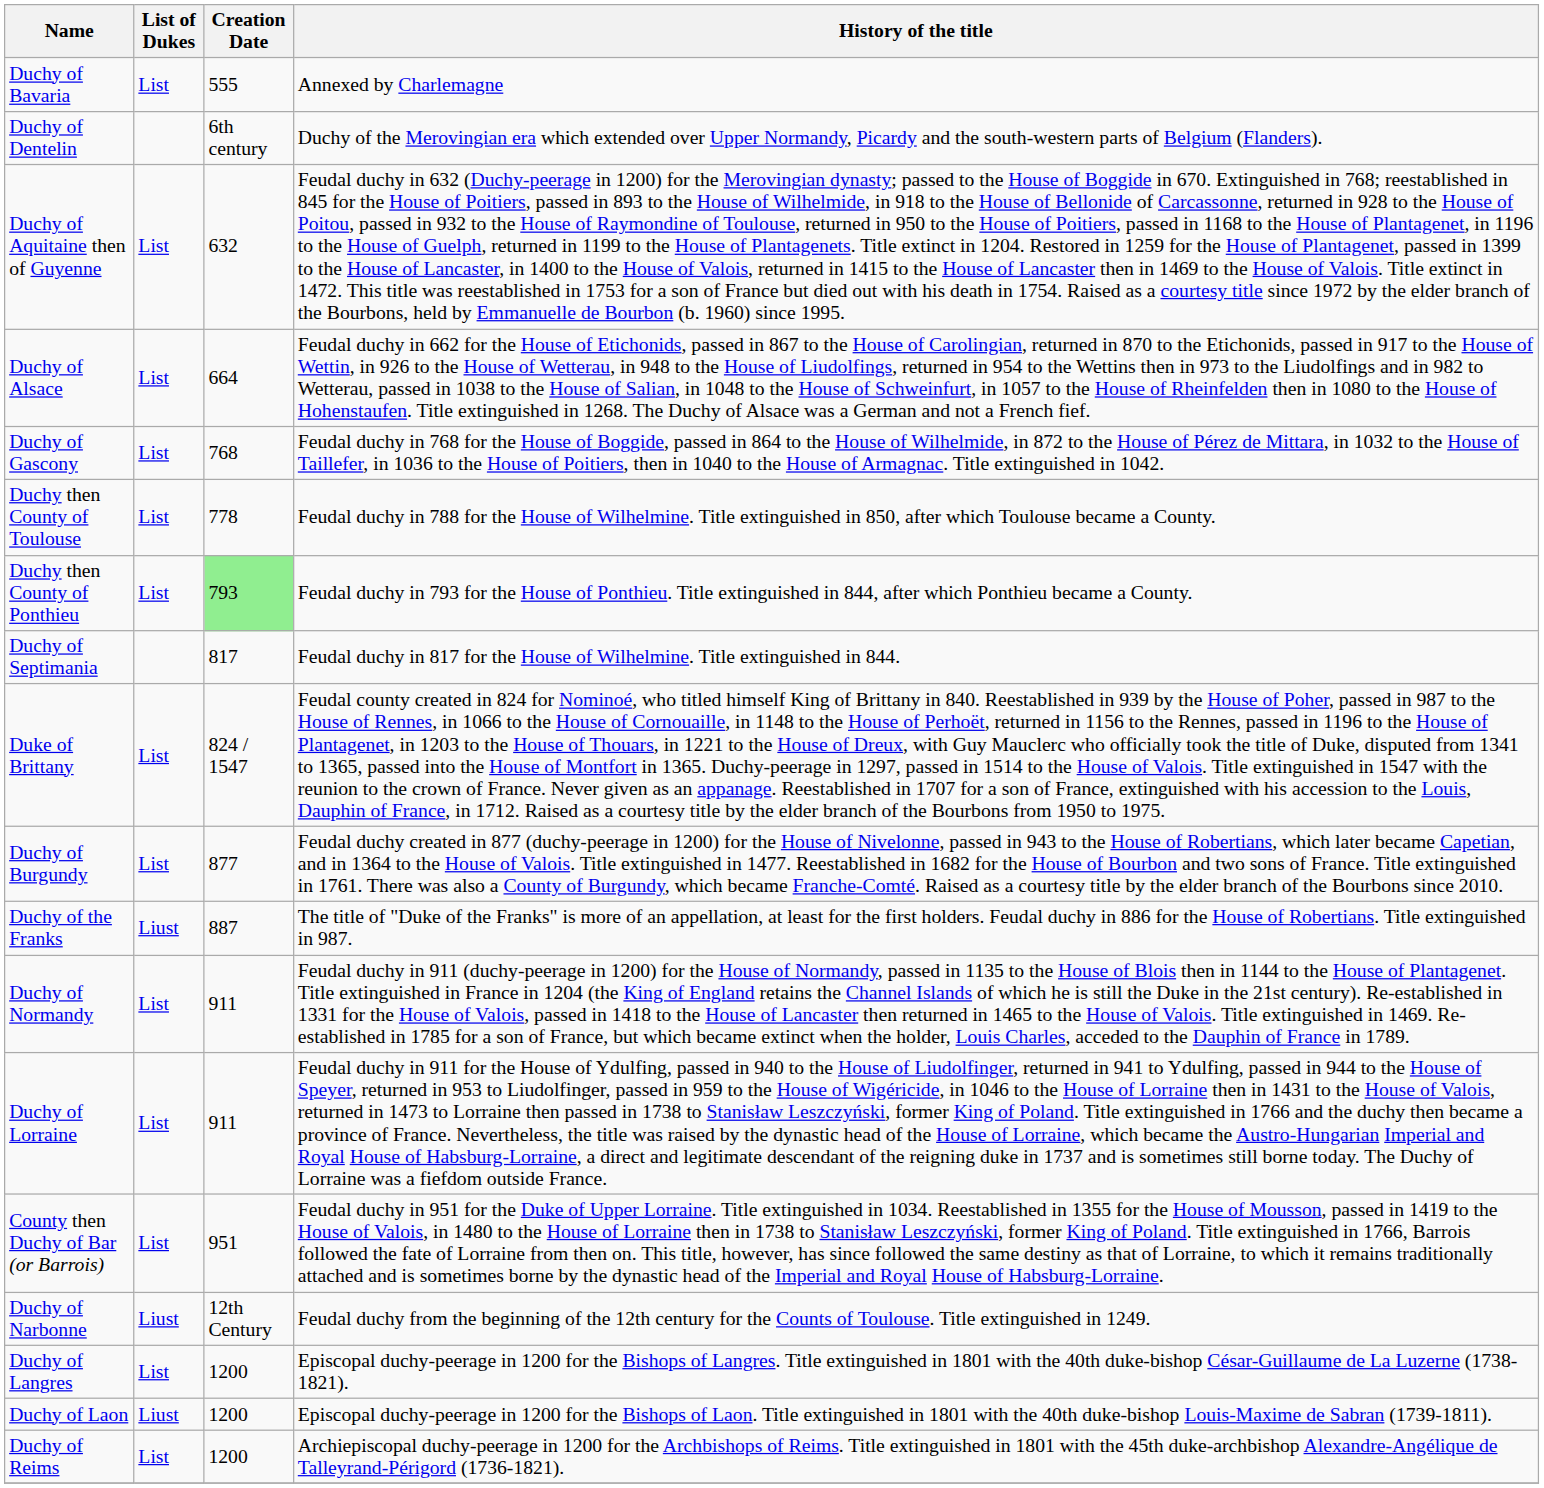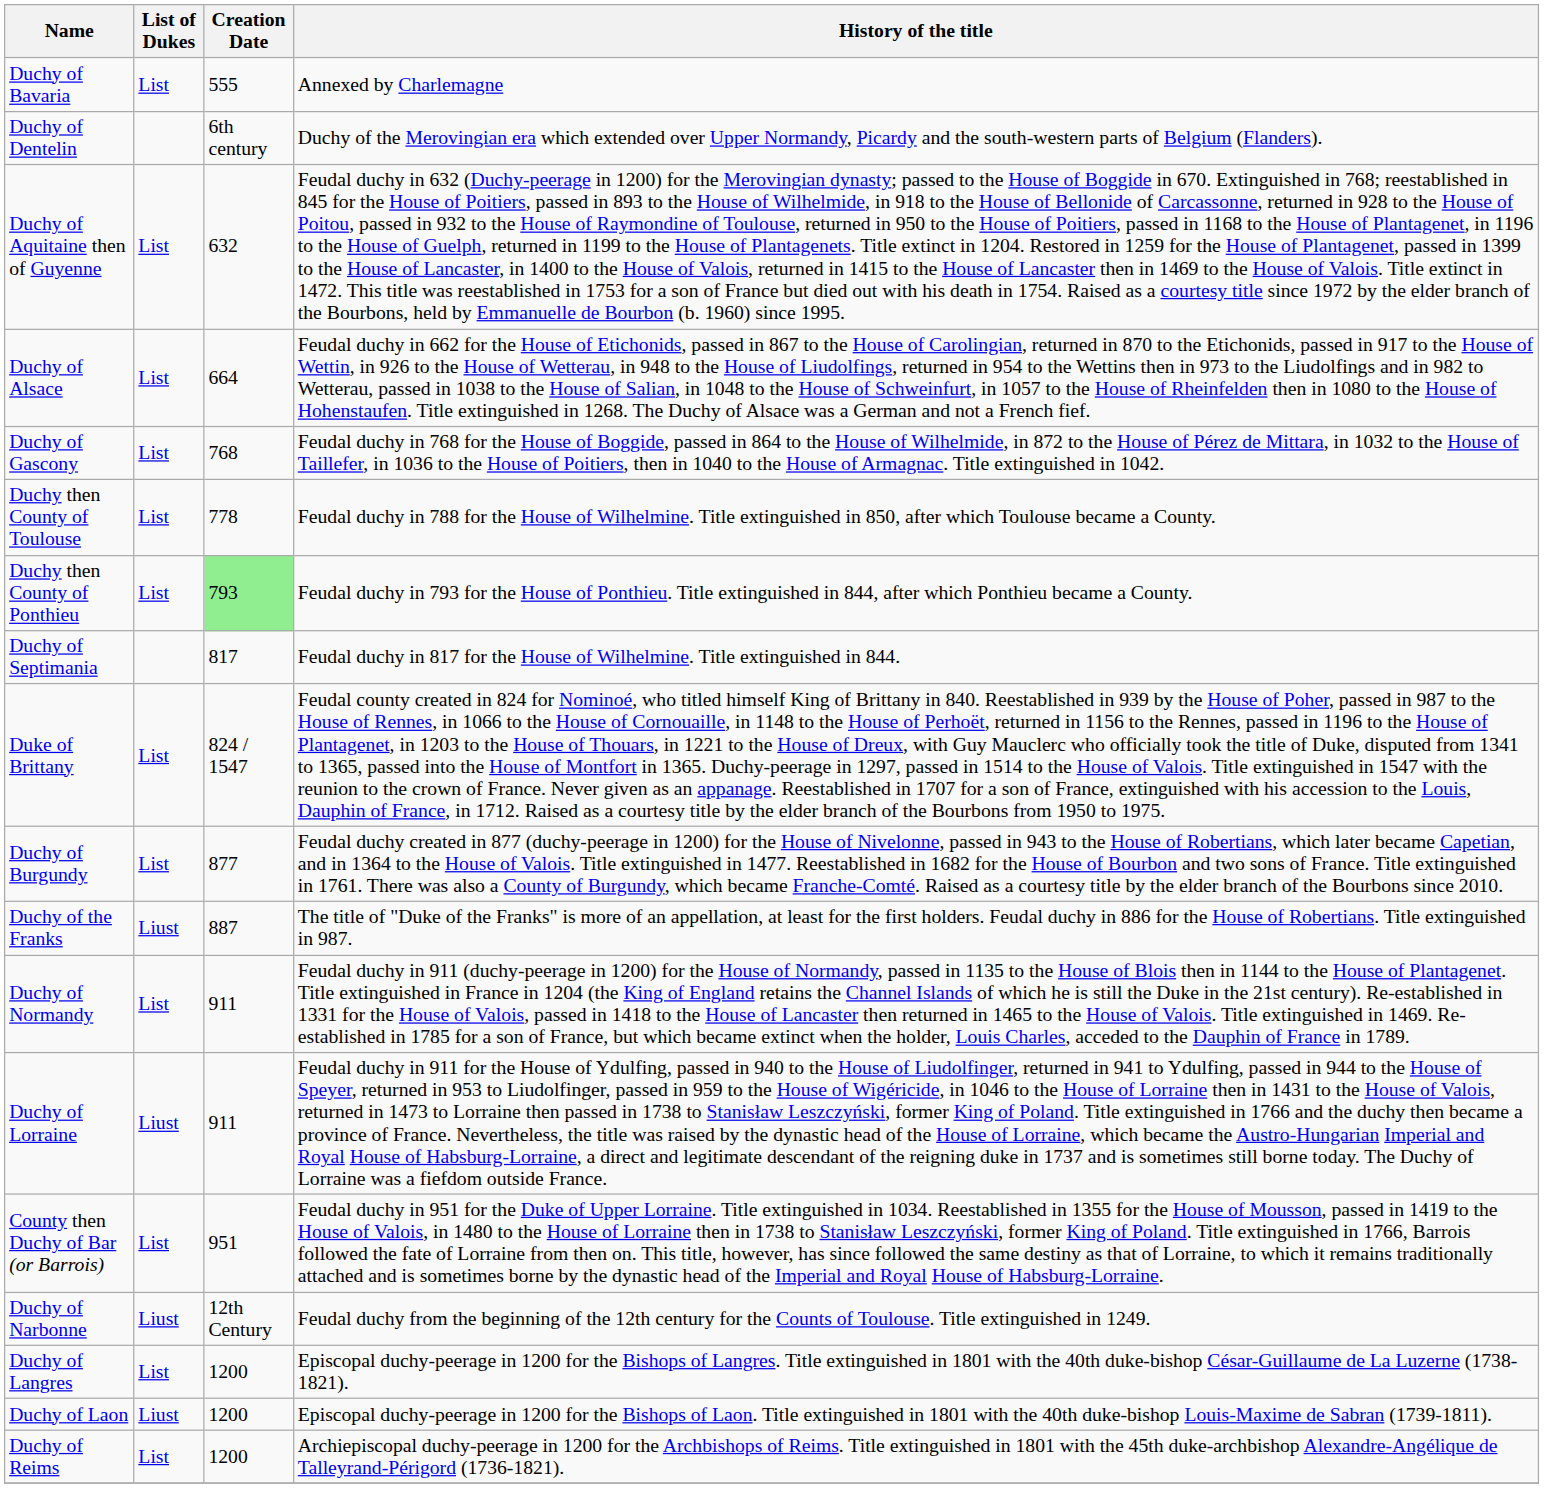Duchy of Lorraine | List of Dukes: List -> Liust
